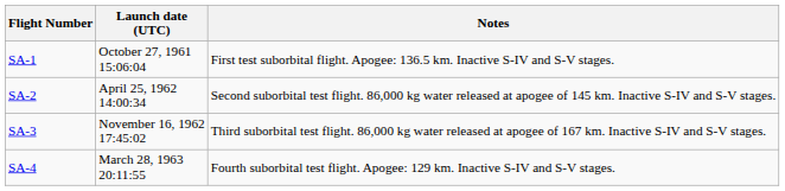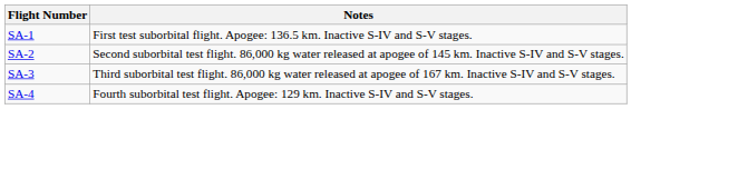- column: Launch date (UTC) | October 27, 1961 15:06:04 | April 25, 1962 14:00:34 | November 16, 1962 17:45:02 | March 28, 1963 20:11:55
